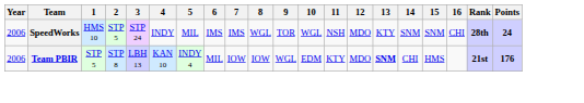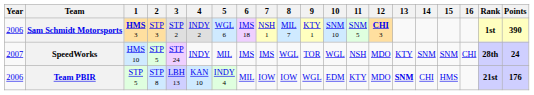+ row: 2006 | Sam Schmidt Motorsports | HMS 3 | STP 3 | STP 2 | INDY 2 | WGL 6 | IMS 18 | NSH 1 | MIL 7 | KTY 1 | SNM 10 | SNM 5 | CHI 3 | 1st | 390
SpeedWorks | Year: 2006 -> 2007
